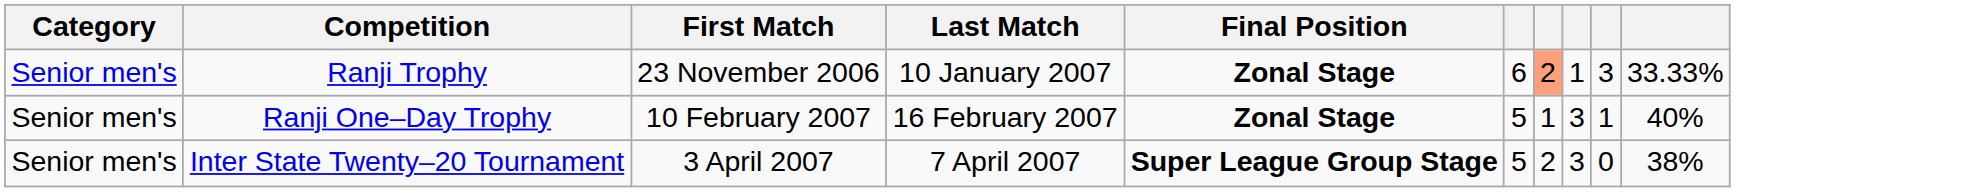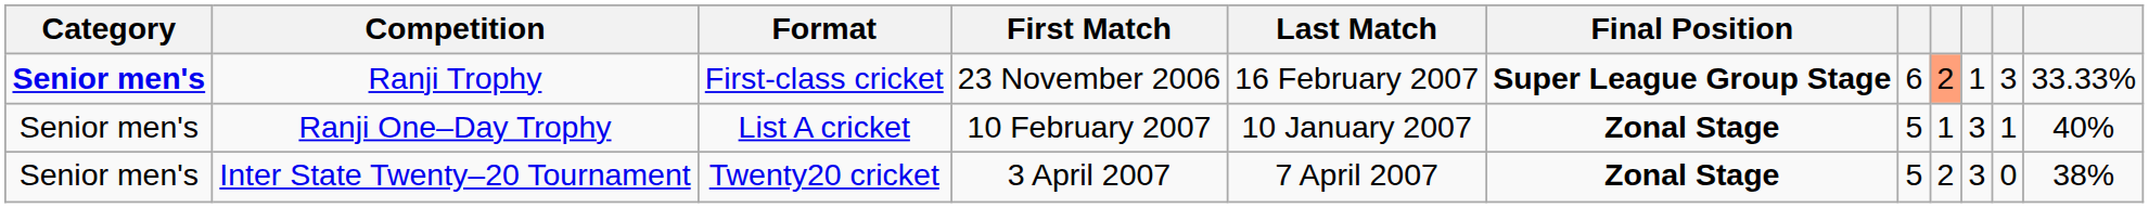+ column: Format | First-class cricket | List A cricket | Twenty20 cricket
Ranji Trophy | Category: normal -> bold
Ranji Trophy | Last Match: 10 January 2007 -> 16 February 2007
Ranji Trophy | Final Position: Zonal Stage -> Super League Group Stage
Ranji One–Day Trophy | Last Match: 16 February 2007 -> 10 January 2007
Inter State Twenty–20 Tournament | Final Position: Super League Group Stage -> Zonal Stage
